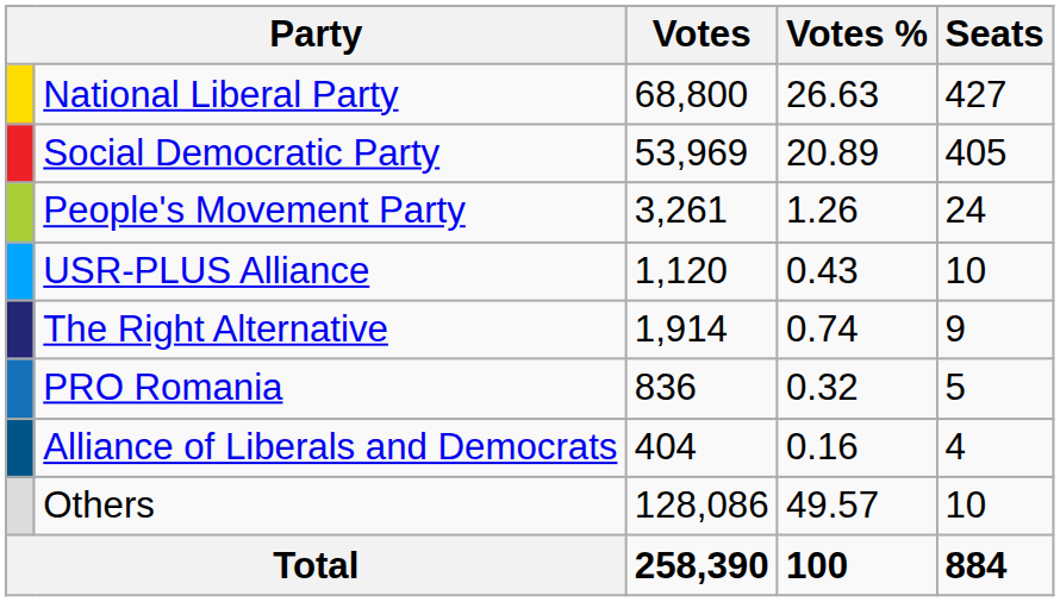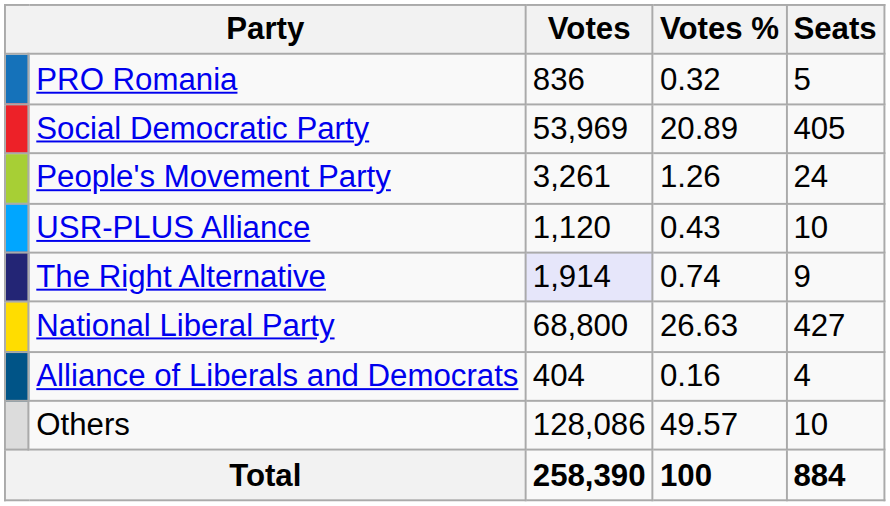rows swapped: National Liberal Party <-> PRO Romania
The Right Alternative | Votes: no background -> lavender background
